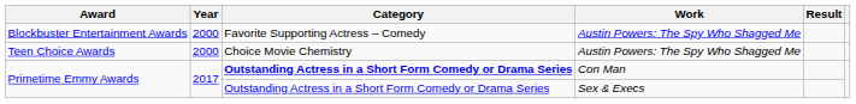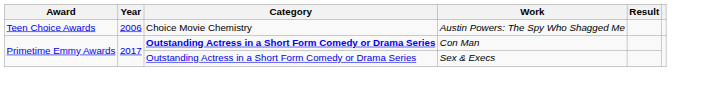- row: Blockbuster Entertainment Awards | 2000 | Favorite Supporting Actress – Comedy | Austin Powers: The Spy Who Shagged Me
Teen Choice Awards | Year: 2000 -> 2006
